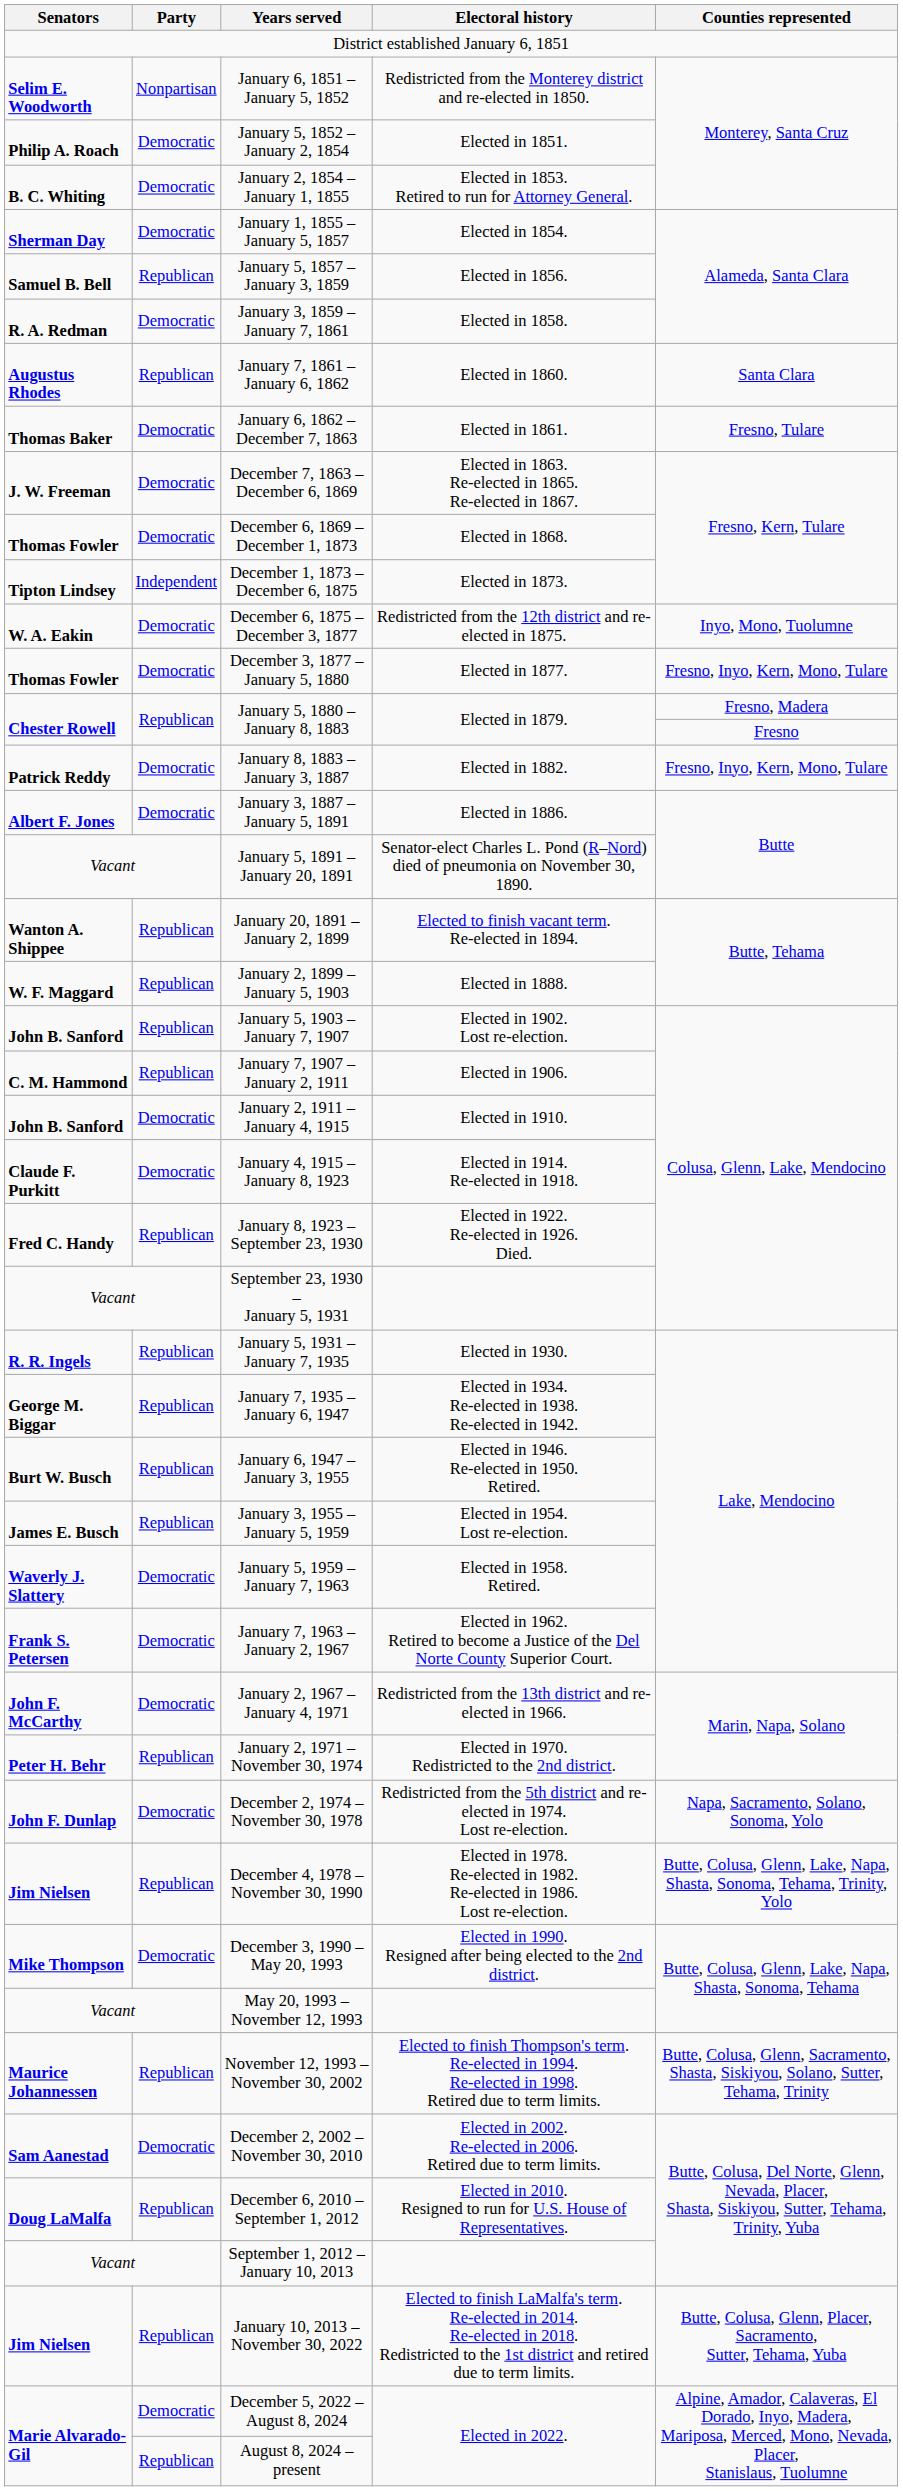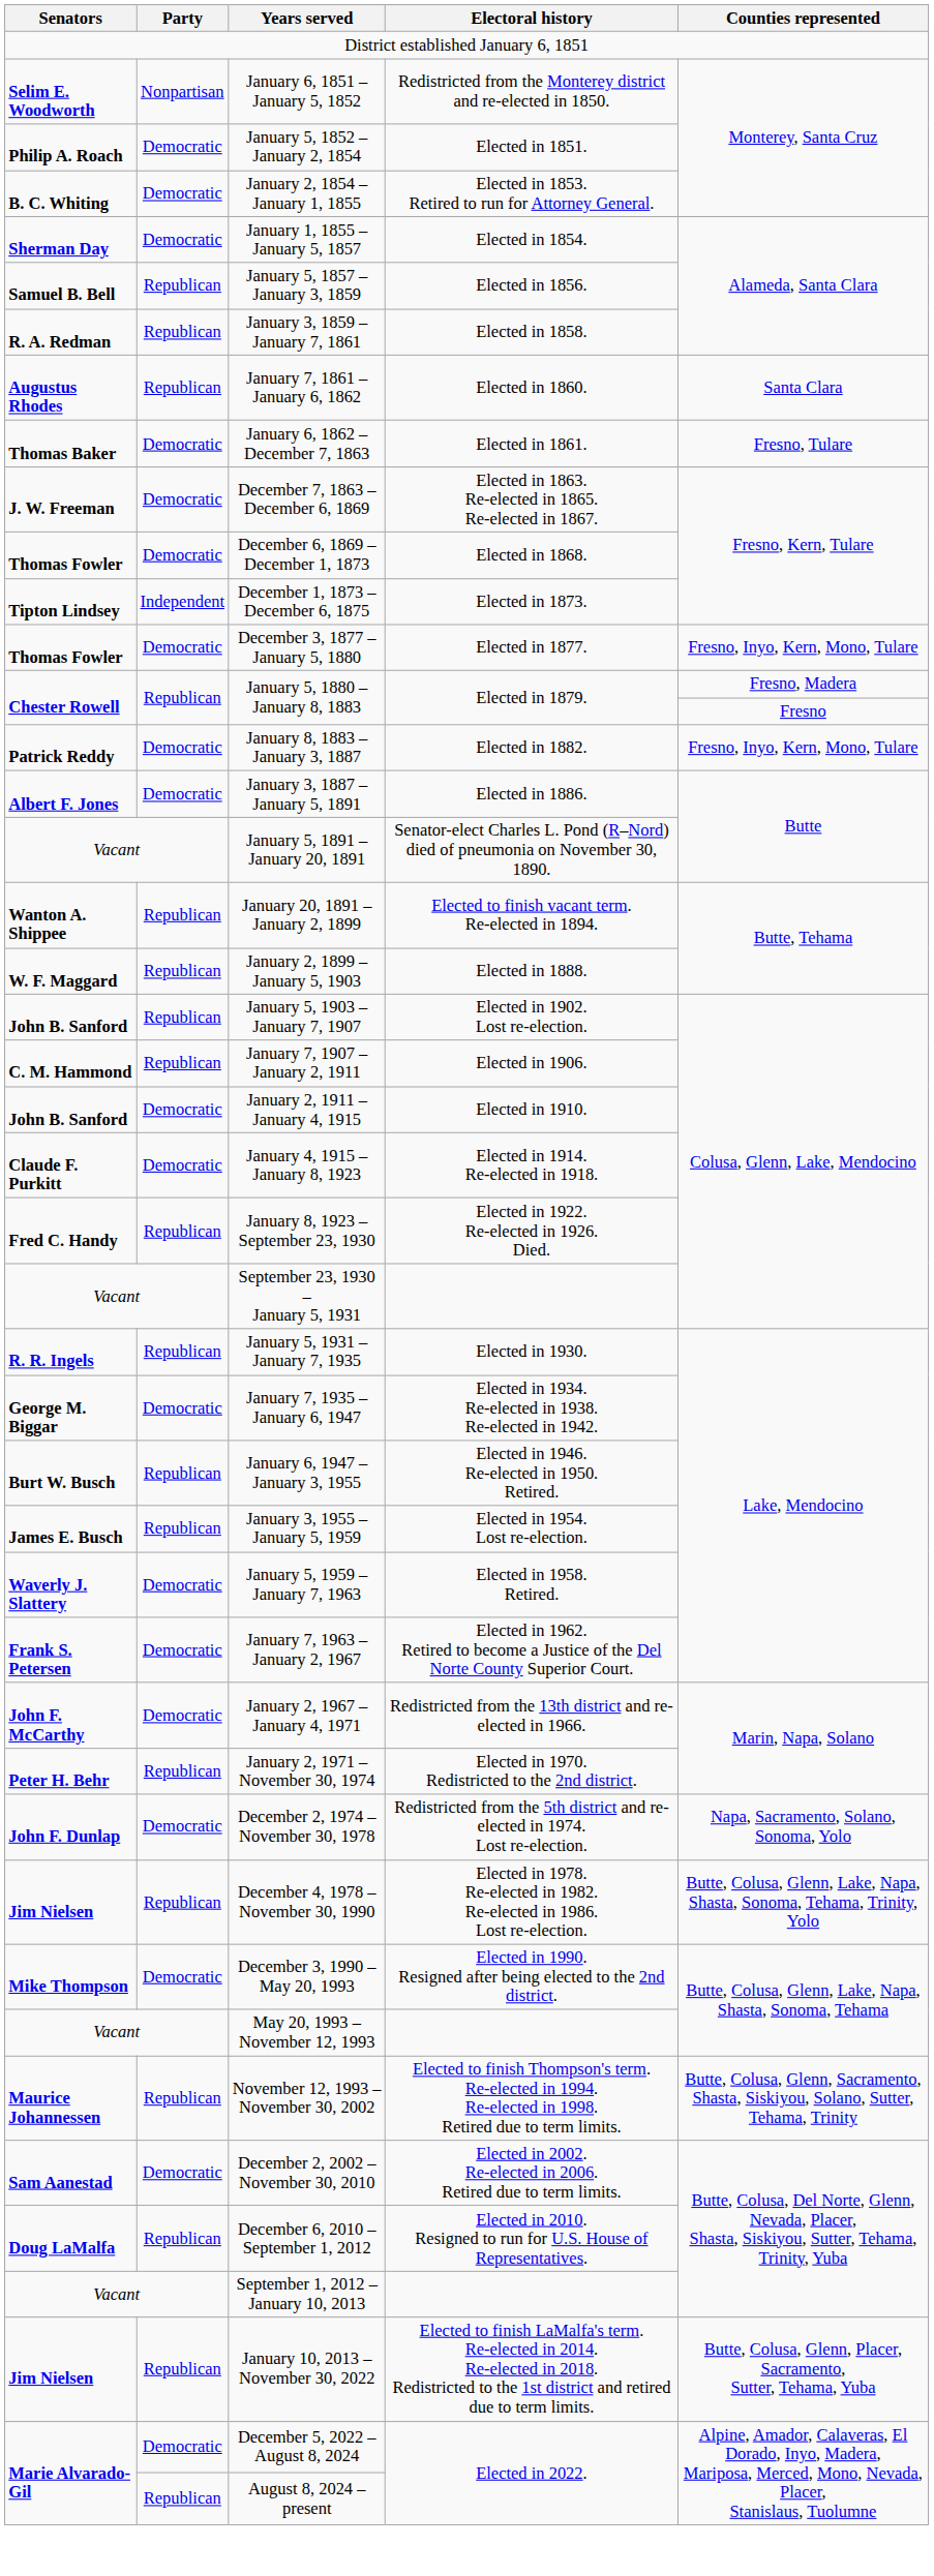January 3, 1859 – January 7, 1861 | Party: Democratic -> Republican
- row: W. A. Eakin | Democratic | December 6, 1875 – December 3, 1877 | Redistricted from the 12th district and re-elected in 1875. | Inyo, Mono, Tuolumne
January 7, 1935 – January 6, 1947 | Party: Republican -> Democratic
